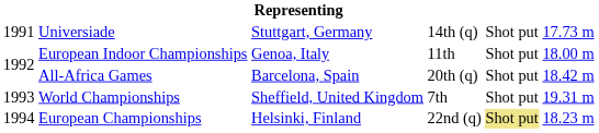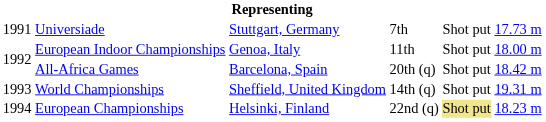Universiade | column 4: 14th (q) -> 7th
World Championships | column 4: 7th -> 14th (q)
